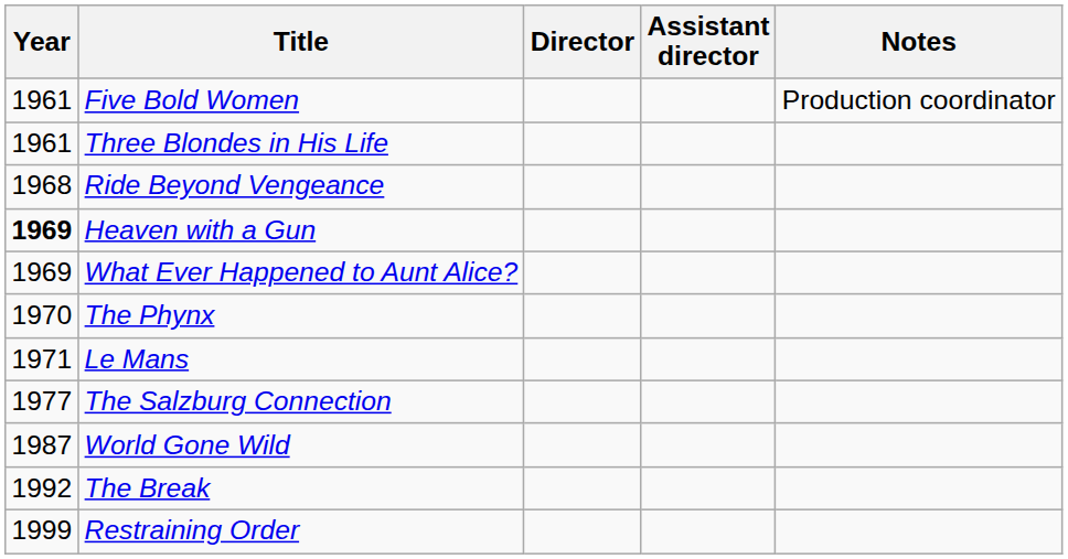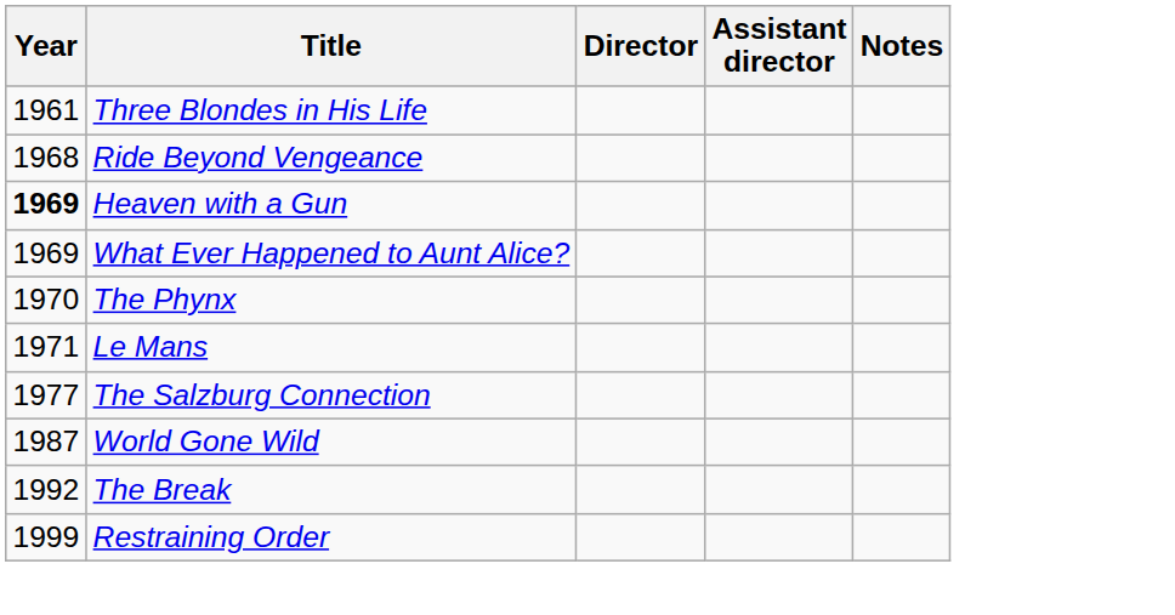- row: 1961 | Five Bold Women | Production coordinator
